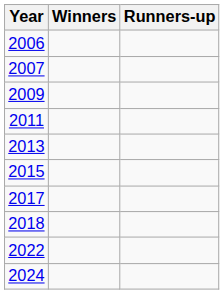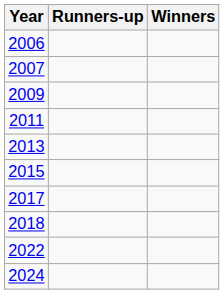columns swapped: Winners <-> Runners-up
